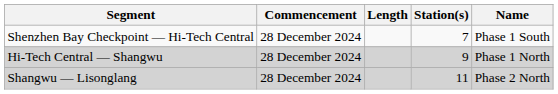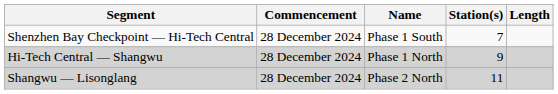columns swapped: Length <-> Name
